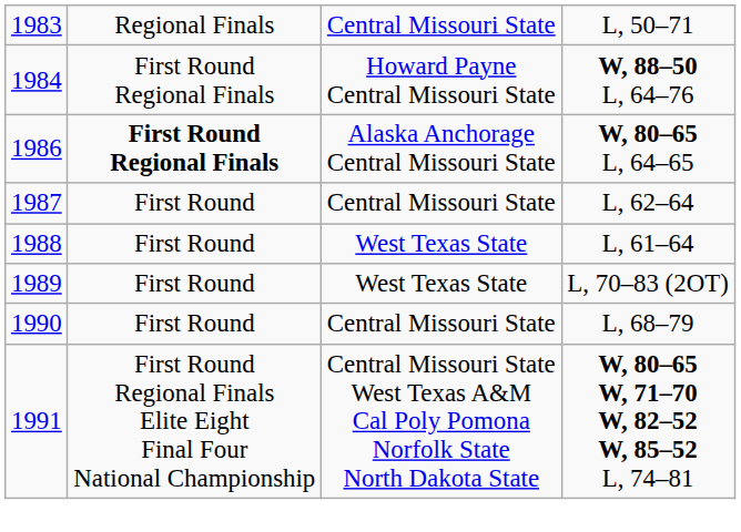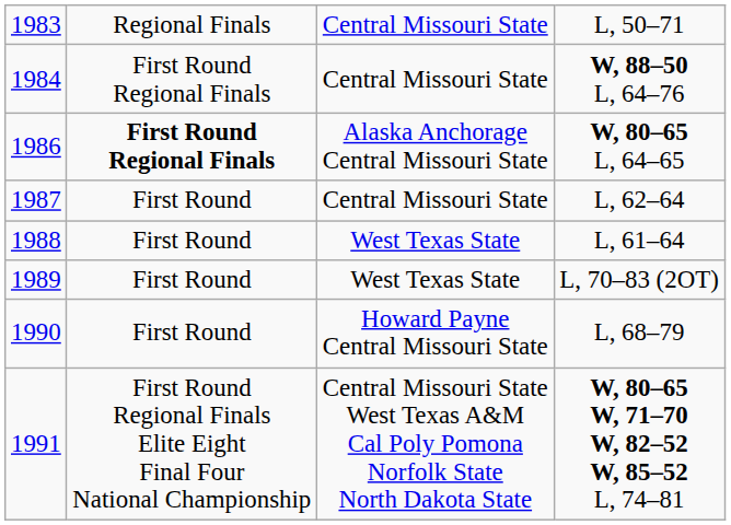W, 88–50 L, 64–76 | column 3: Howard Payne Central Missouri State -> Central Missouri State
L, 68–79 | column 3: Central Missouri State -> Howard Payne Central Missouri State
